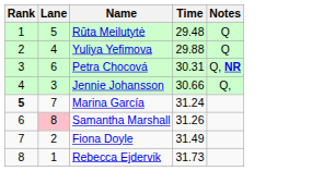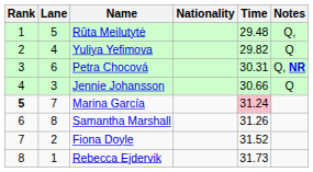+ column: Nationality
Rūta Meilutytė | Notes: Q -> Q,
Yuliya Yefimova | Time: 29.88 -> 29.82
Jennie Johansson | Notes: Q, -> Q
Marina García | Time: no background -> pink background
Samantha Marshall | Lane: pink background -> no background
Fiona Doyle | Time: 31.49 -> 31.52
